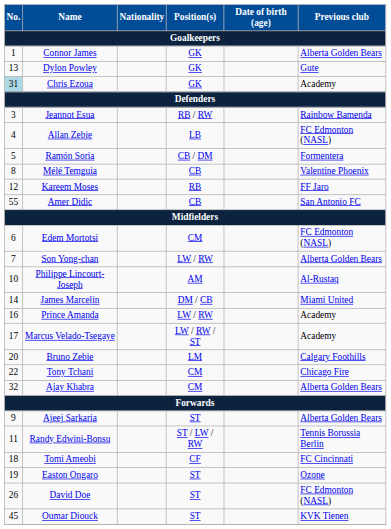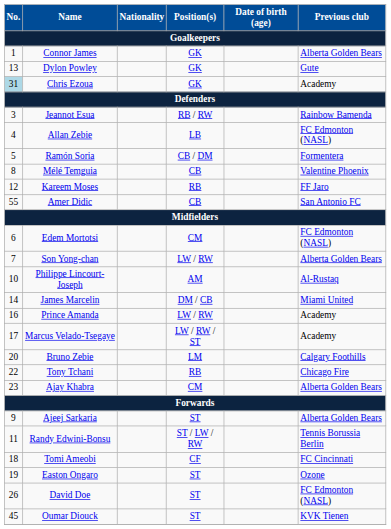Tony Tchani | Position(s): CM -> RB
Ajay Khabra | No.: 32 -> 23
